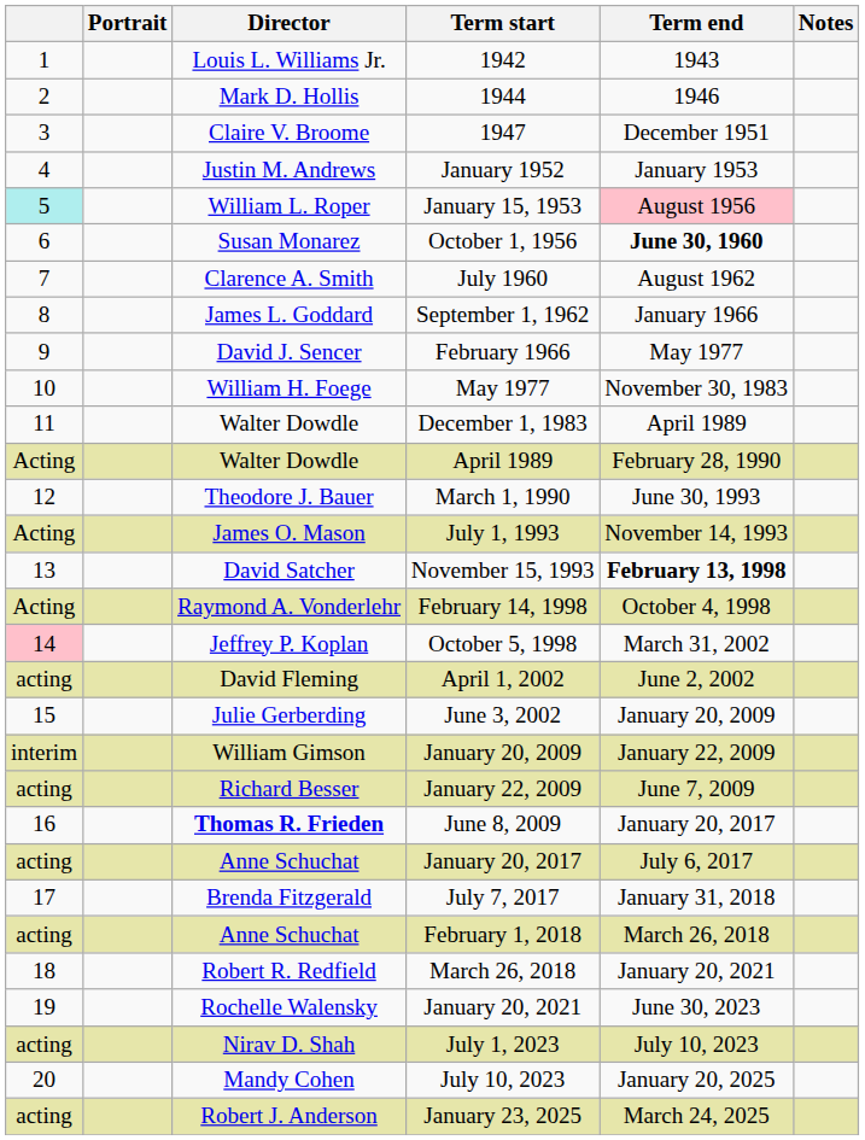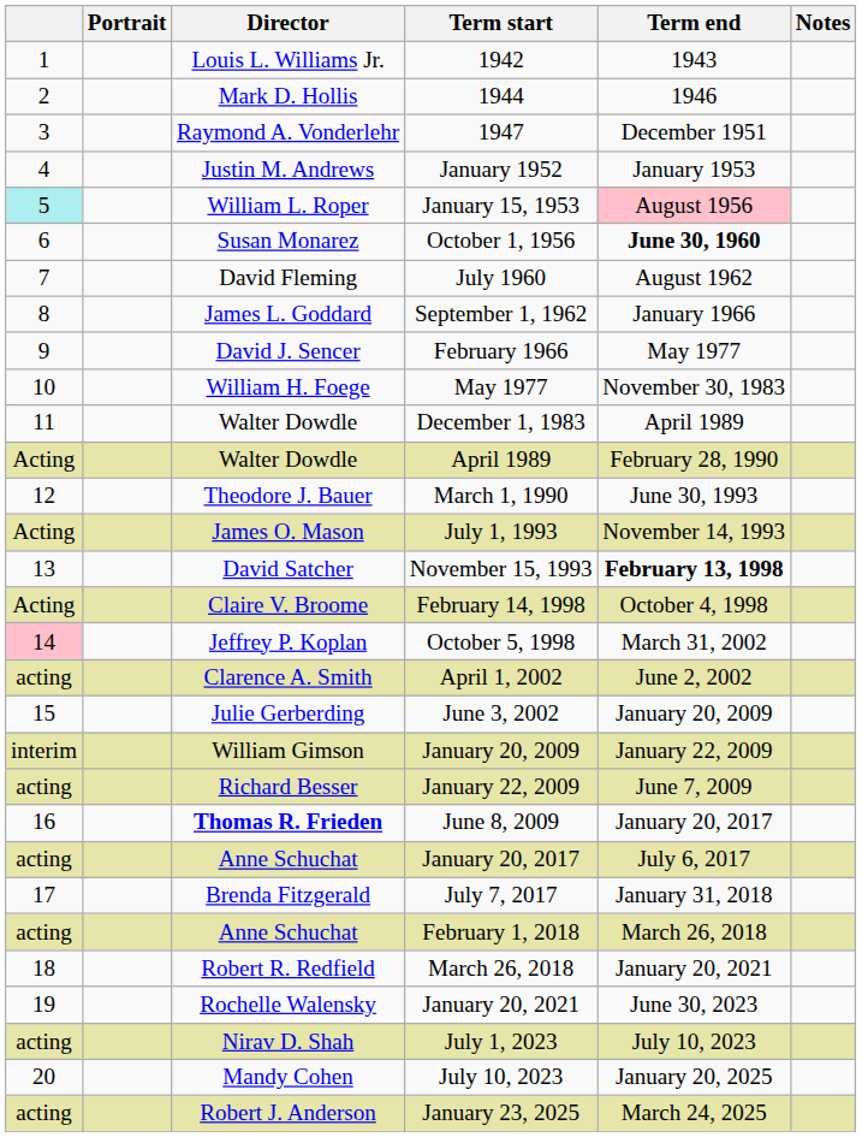1947 | Director: Claire V. Broome -> Raymond A. Vonderlehr
July 1960 | Director: Clarence A. Smith -> David Fleming
February 14, 1998 | Director: Raymond A. Vonderlehr -> Claire V. Broome
April 1, 2002 | Director: David Fleming -> Clarence A. Smith
